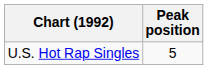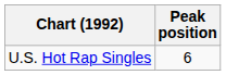U.S. Hot Rap Singles | Peak position: 5 -> 6
